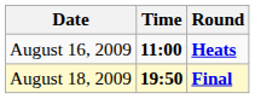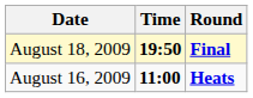rows swapped: August 16, 2009 <-> August 18, 2009
